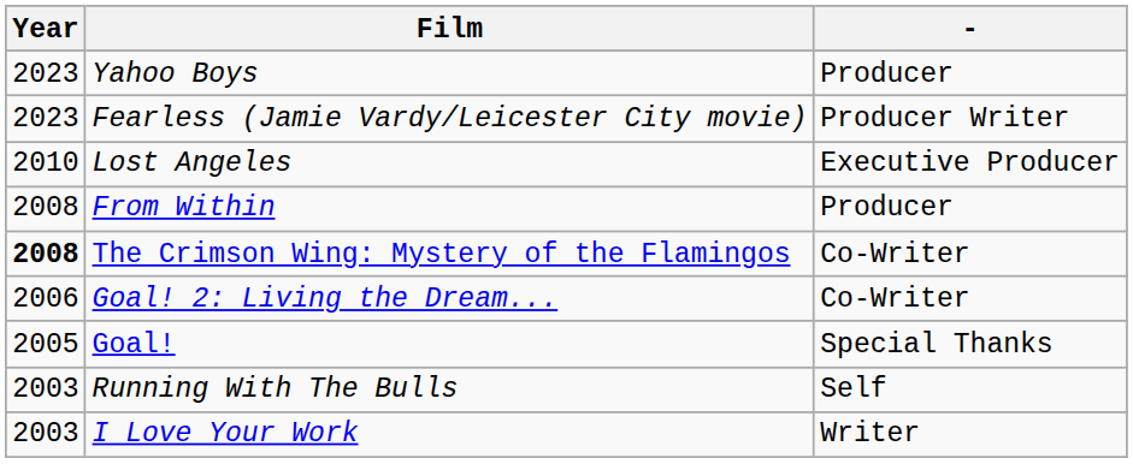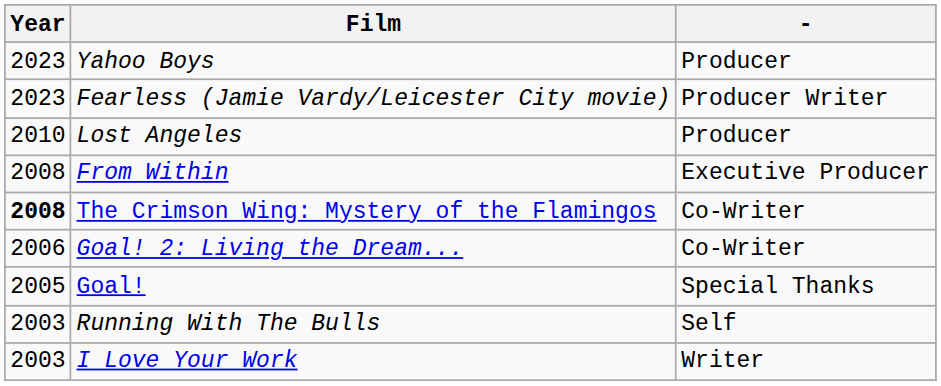Lost Angeles | -: Executive Producer -> Producer
From Within | -: Producer -> Executive Producer
